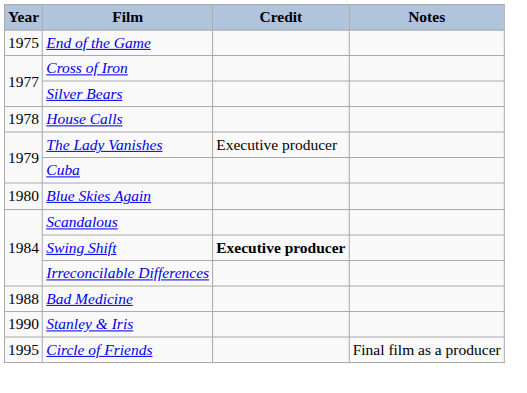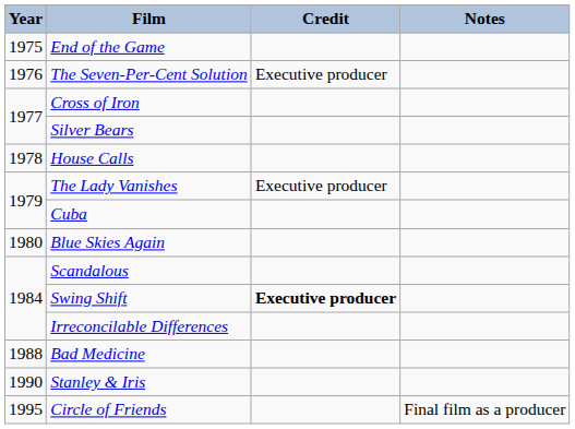+ row: 1976 | The Seven-Per-Cent Solution | Executive producer
